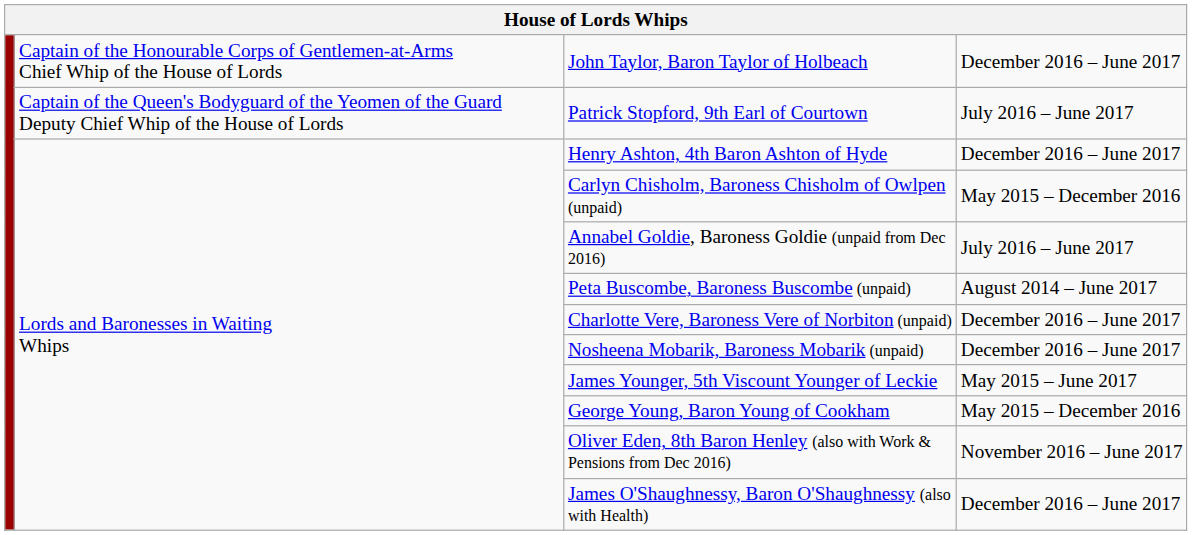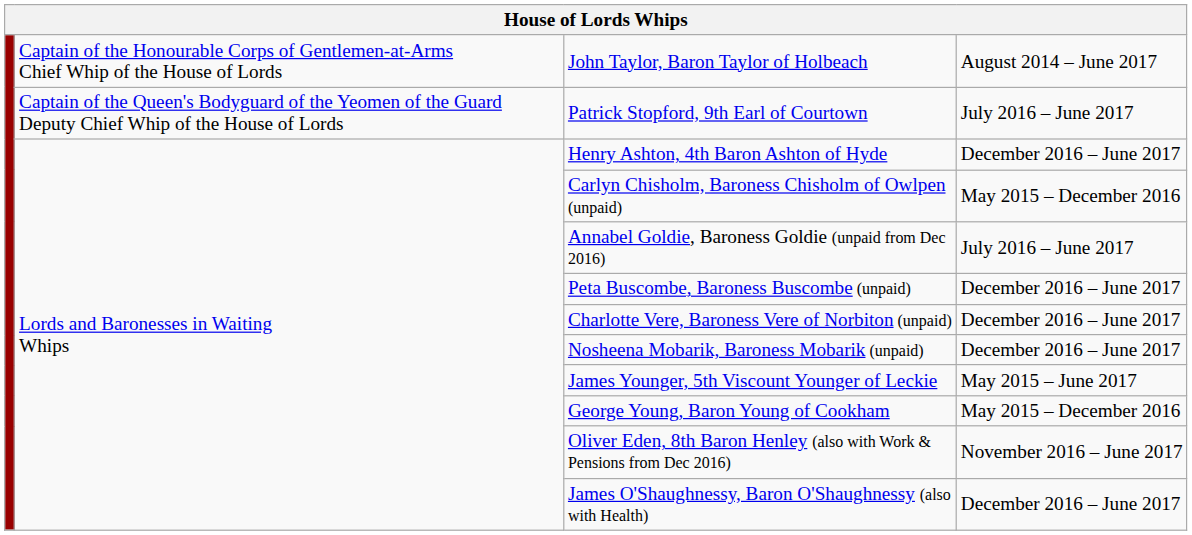John Taylor, Baron Taylor of Holbeach | column 4: December 2016 – June 2017 -> August 2014 – June 2017
Peta Buscombe, Baroness Buscombe (unpaid) | column 4: August 2014 – June 2017 -> December 2016 – June 2017
